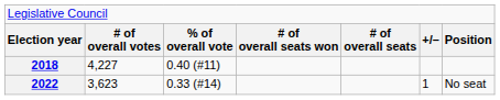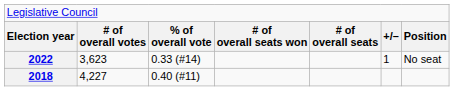rows swapped: 2018 <-> 2022
